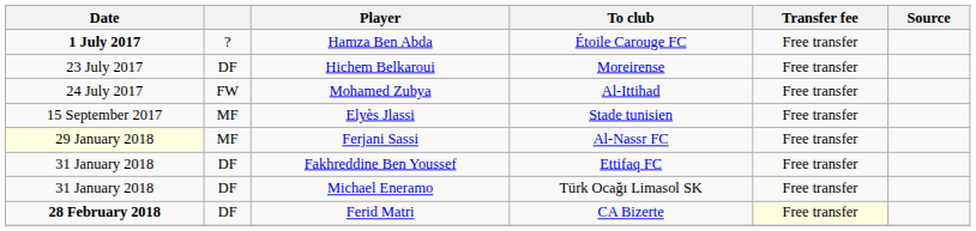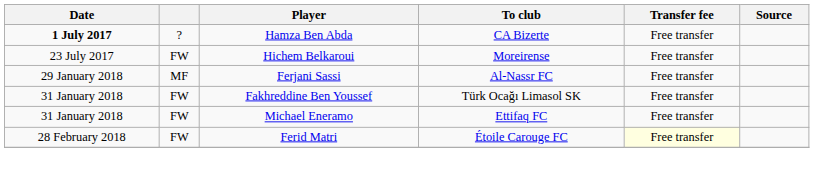Hamza Ben Abda | To club: Étoile Carouge FC -> CA Bizerte
Hichem Belkaroui | column 2: DF -> FW
- row: 24 July 2017 | FW | Mohamed Zubya | Al-Ittihad | Free transfer
- row: 15 September 2017 | MF | Elyès Jlassi | Stade tunisien | Free transfer
Ferjani Sassi | Date: lightyellow background -> no background
Fakhreddine Ben Youssef | column 2: DF -> FW
Fakhreddine Ben Youssef | To club: Ettifaq FC -> Türk Ocağı Limasol SK
Michael Eneramo | column 2: DF -> FW
Michael Eneramo | To club: Türk Ocağı Limasol SK -> Ettifaq FC
Ferid Matri | Date: bold -> normal
Ferid Matri | column 2: DF -> FW
Ferid Matri | To club: CA Bizerte -> Étoile Carouge FC
